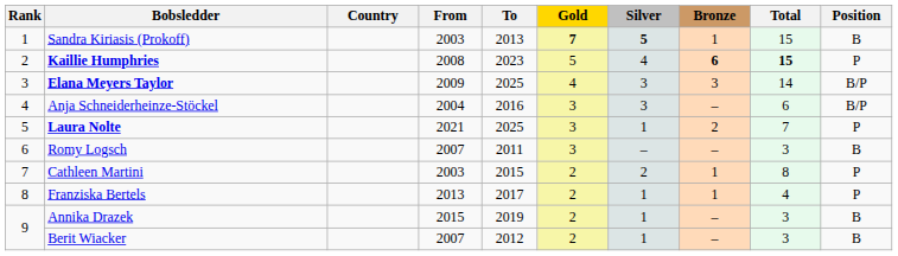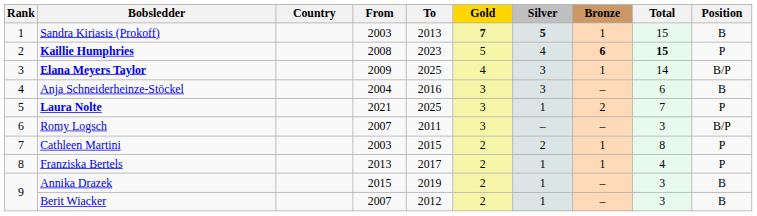Elana Meyers Taylor | Bronze: 3 -> 1
Anja Schneiderheinze-Stöckel | Position: B/P -> B
Romy Logsch | Position: B -> B/P
